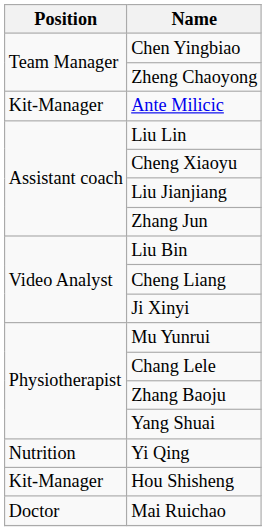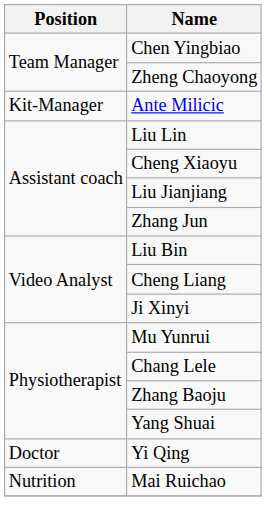Yi Qing | Position: Nutrition -> Doctor
- row: Kit-Manager | Hou Shisheng
Mai Ruichao | Position: Doctor -> Nutrition
